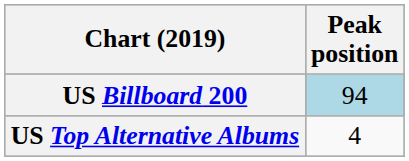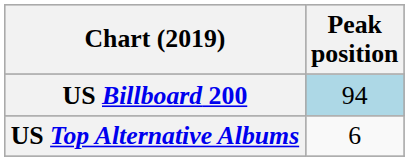US Top Alternative Albums | Peak position: 4 -> 6
